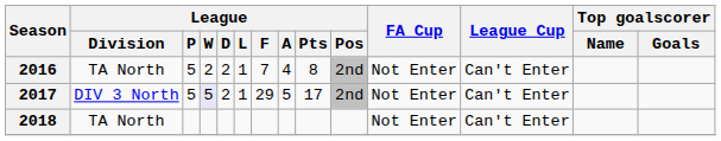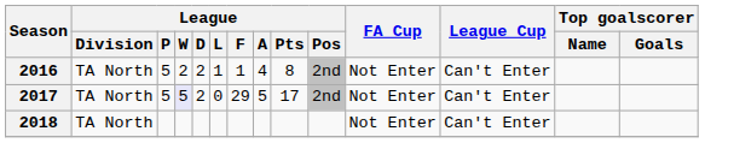2016 | League / F: 7 -> 1
2017 | League / Division: DIV 3 North -> TA North
2017 | League / L: 1 -> 0
